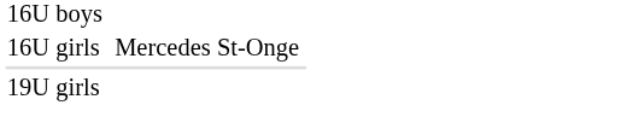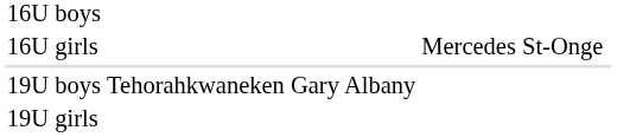+ row: 19U boys | Tehorahkwaneken Gary Albany
